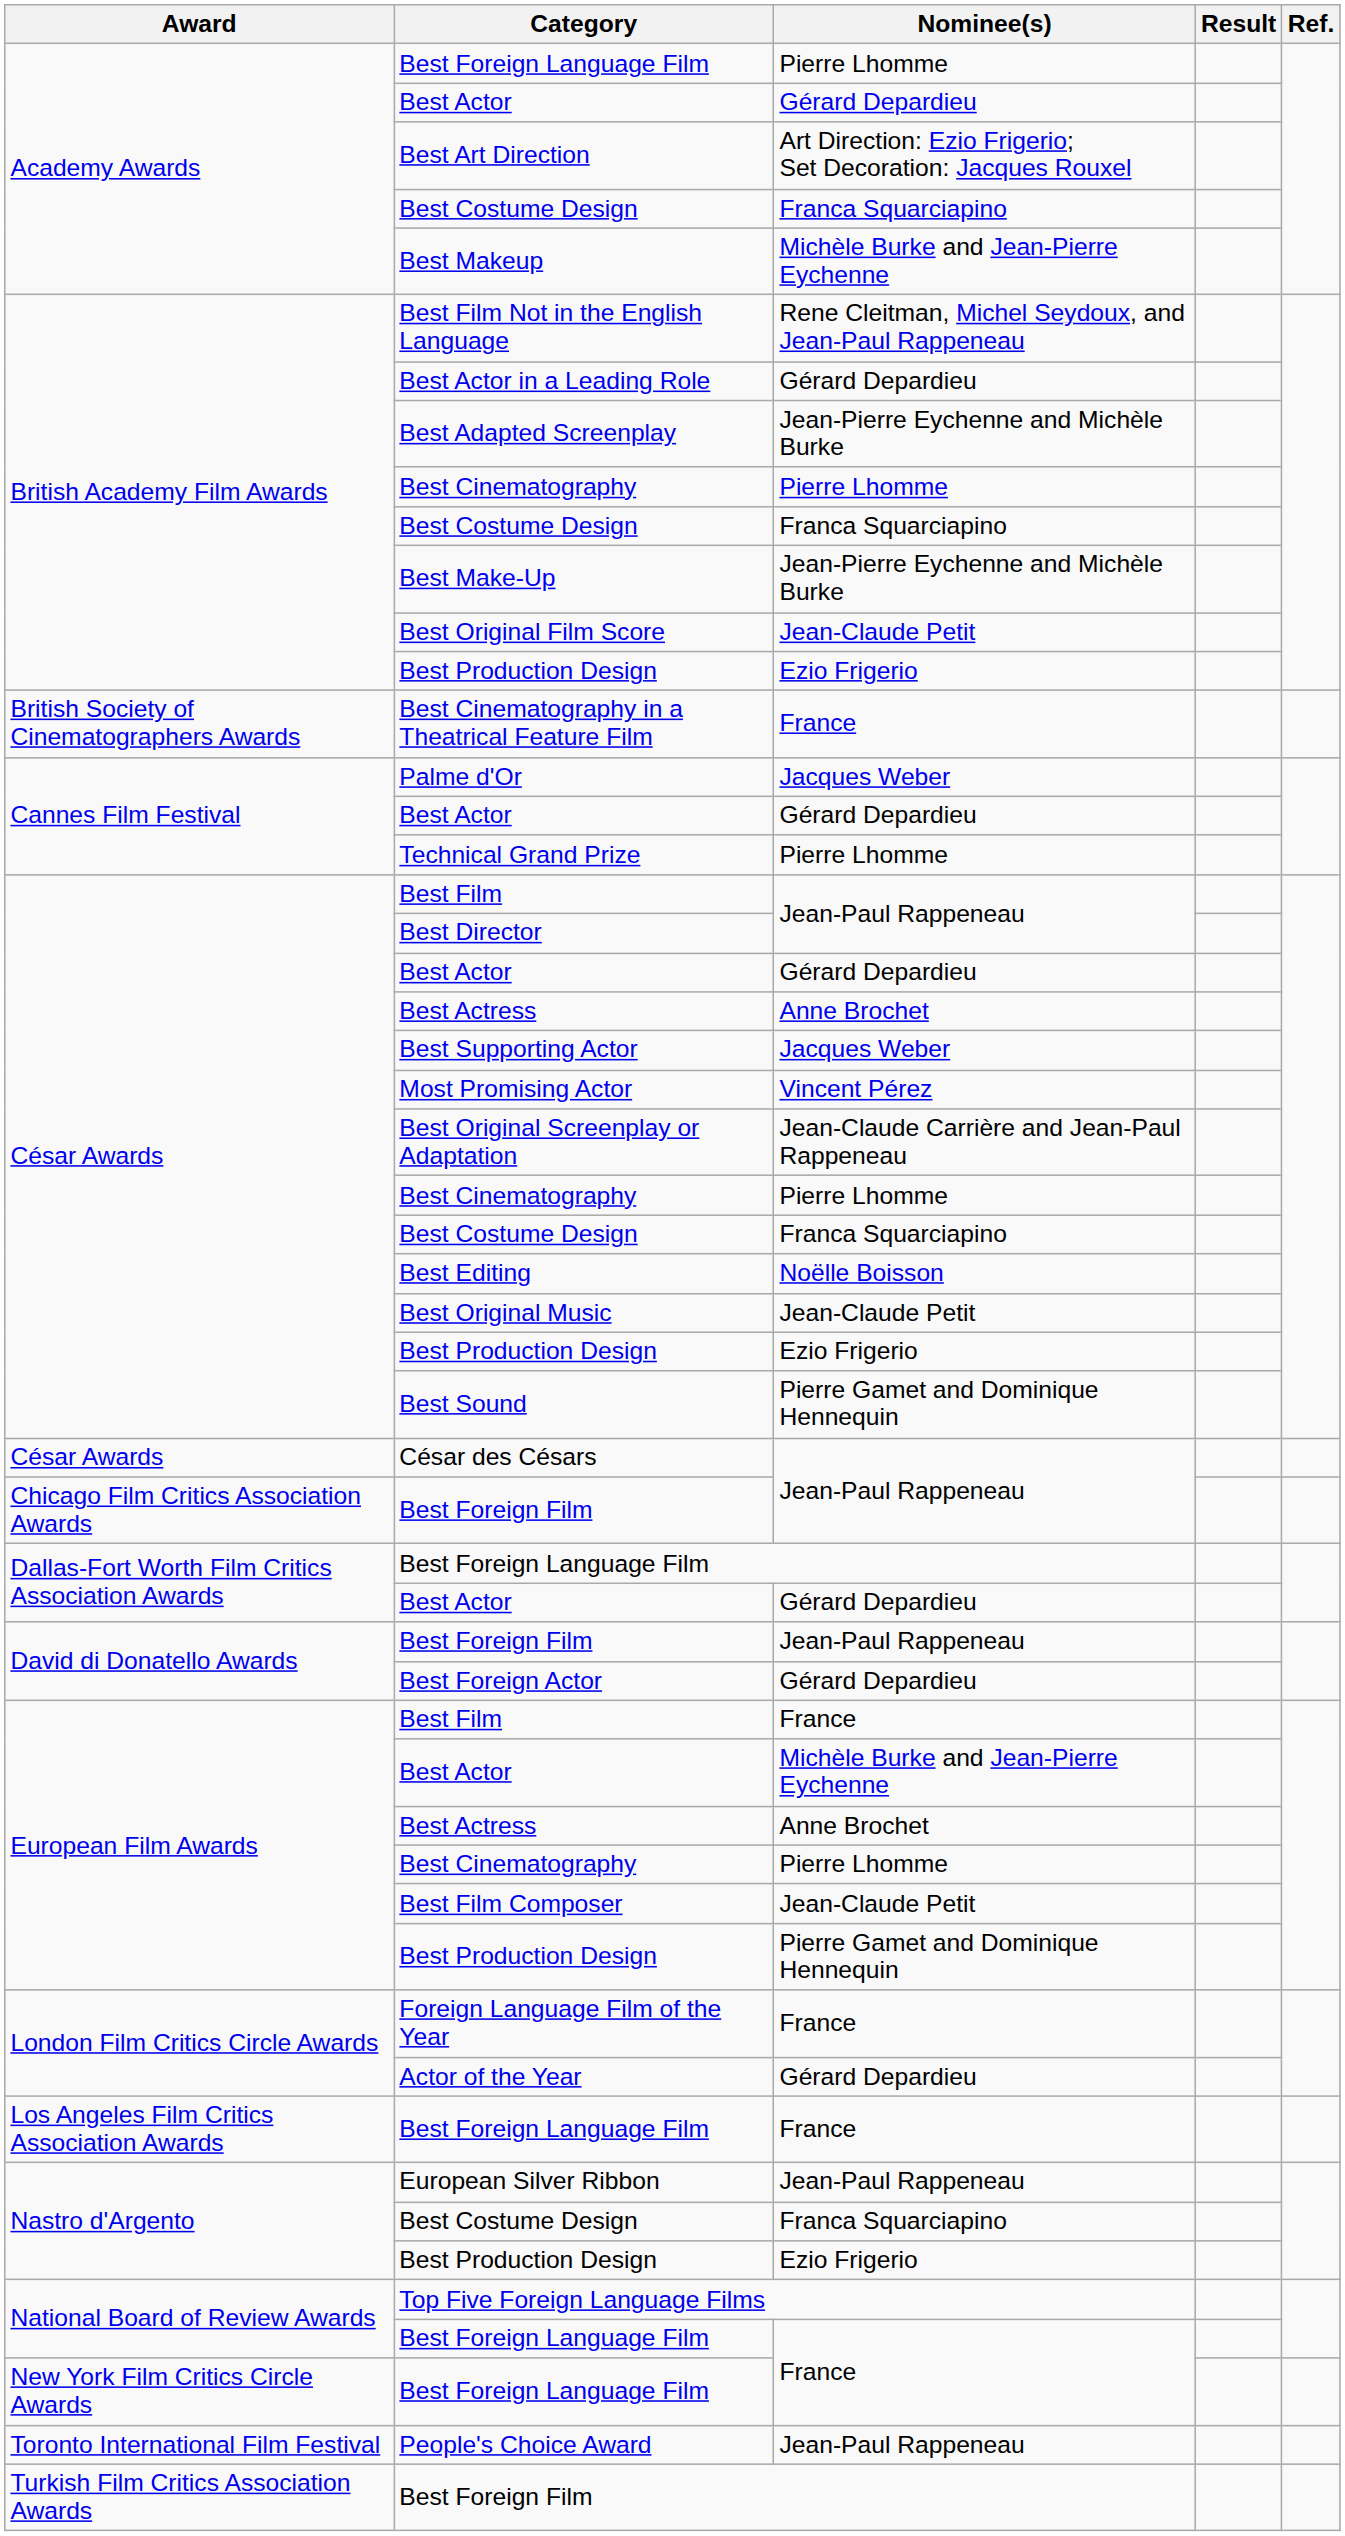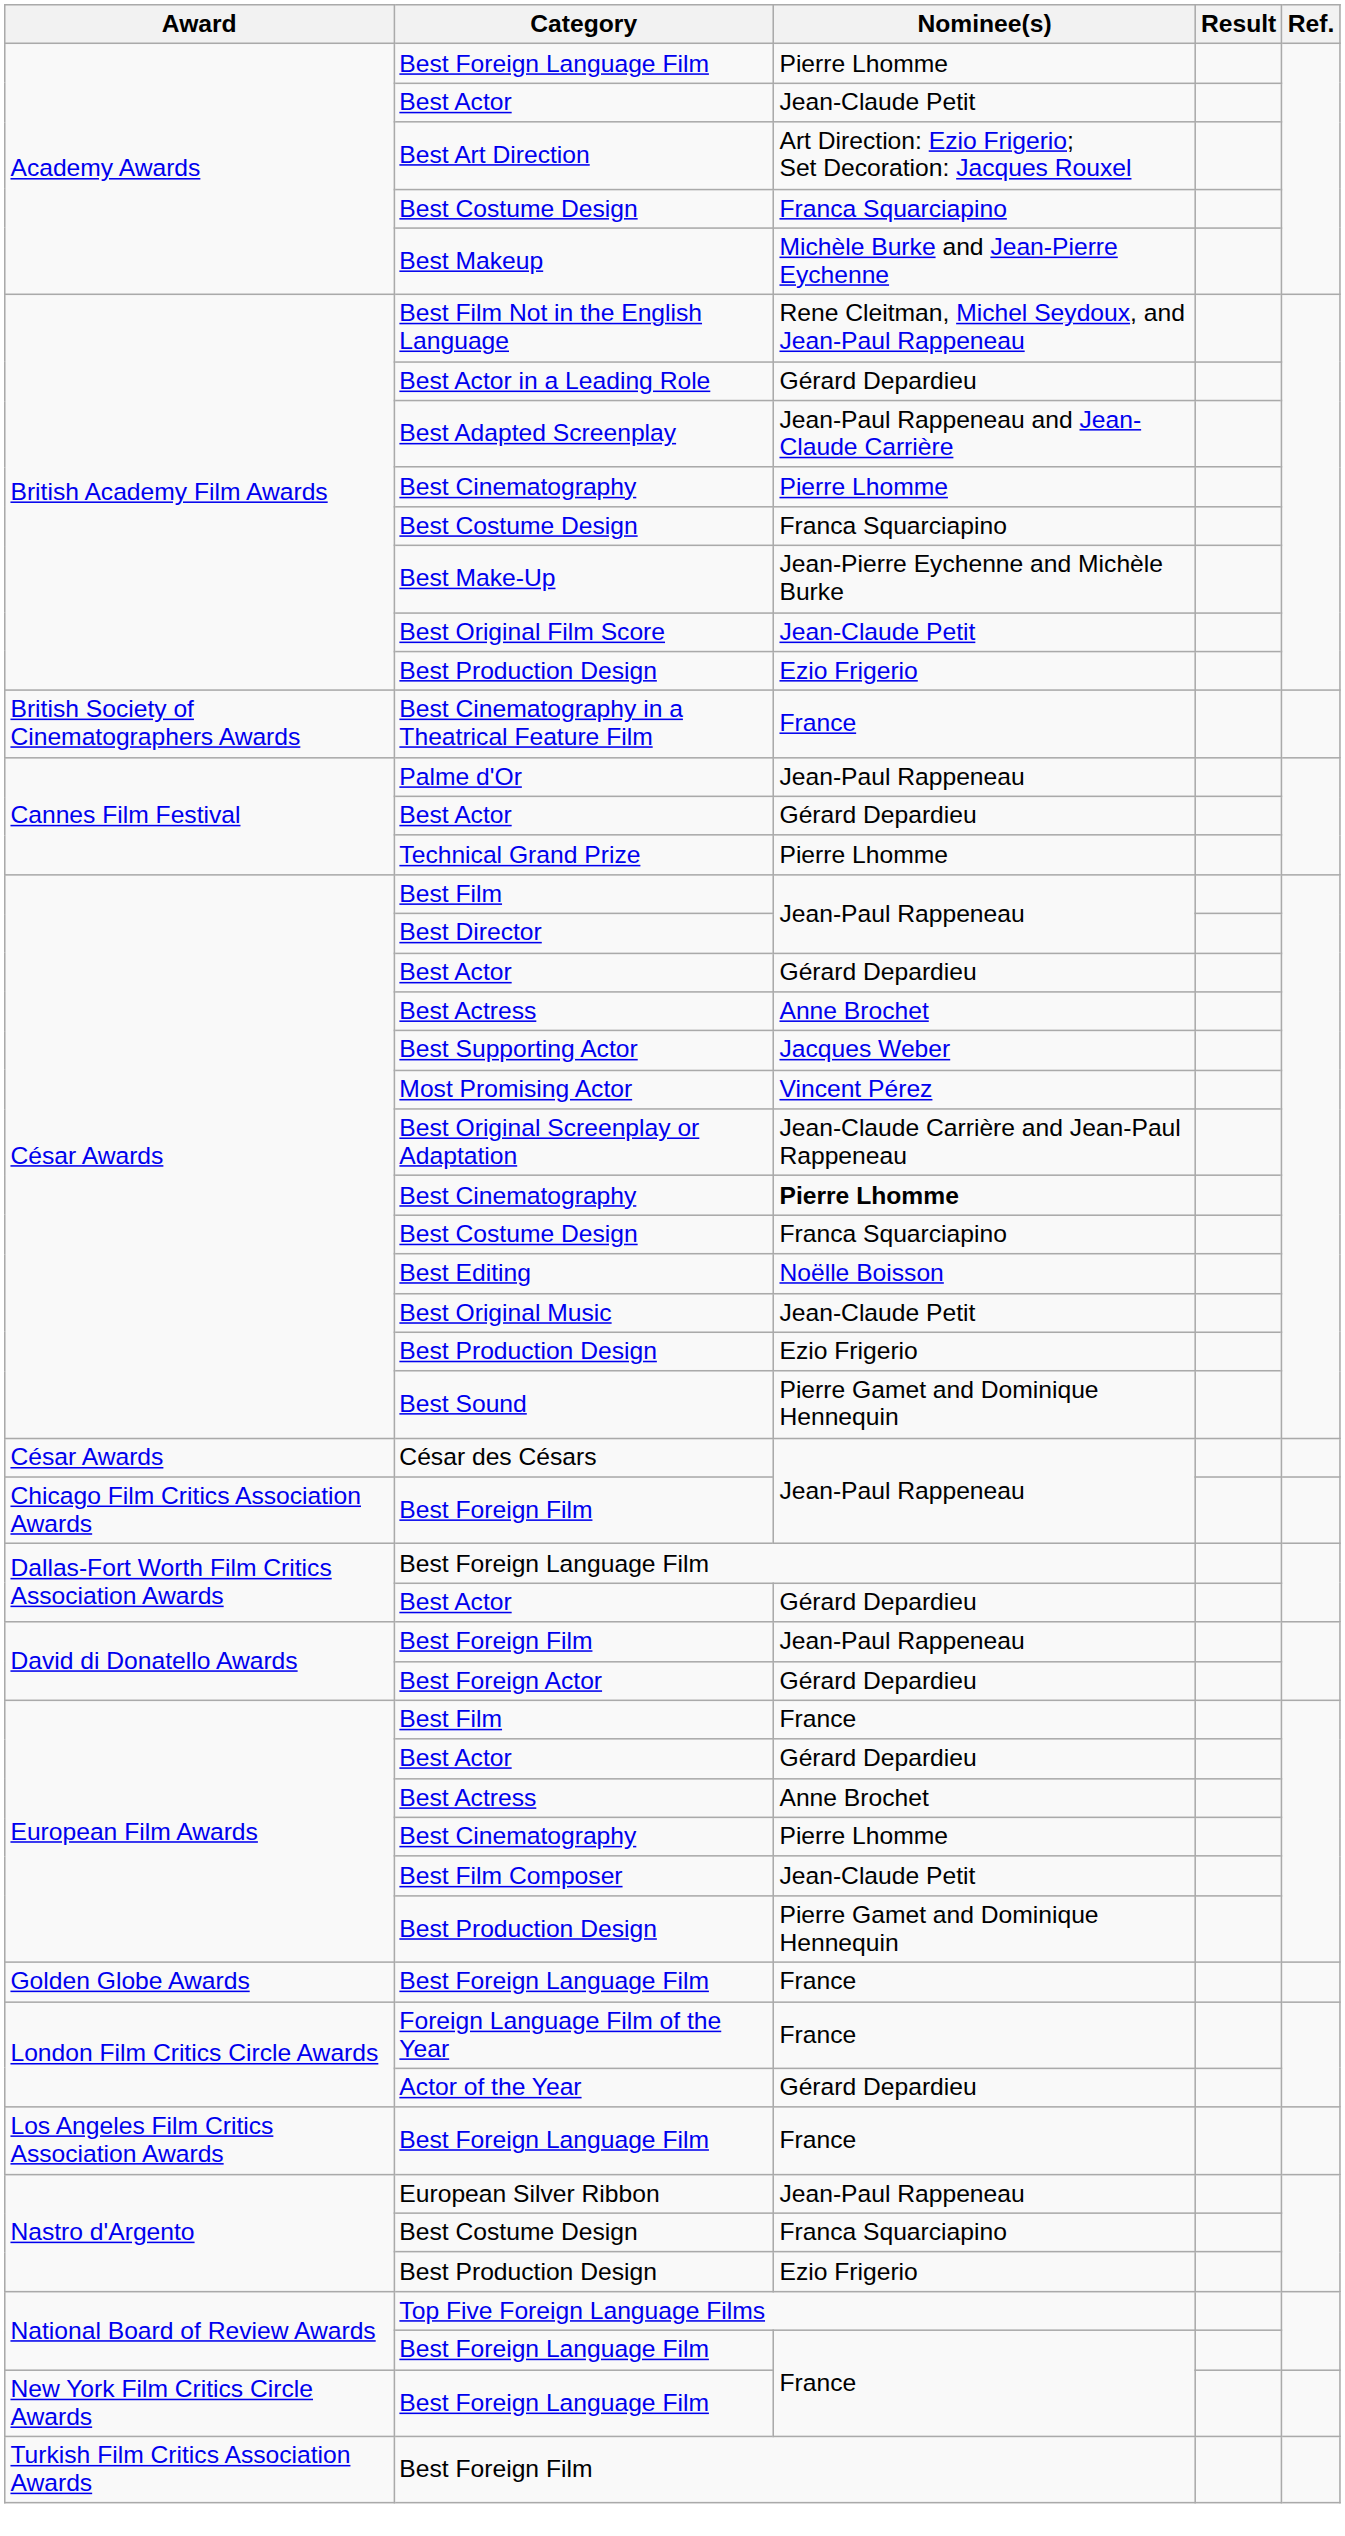Academy Awards / Best Actor | Nominee(s): Gérard Depardieu -> Jean-Claude Petit
Best Adapted Screenplay | Nominee(s): Jean-Pierre Eychenne and Michèle Burke -> Jean-Paul Rappeneau and Jean-Claude Carrière
Palme d'Or | Nominee(s): Jacques Weber -> Jean-Paul Rappeneau
César Awards / Best Cinematography | Nominee(s): normal -> bold
European Film Awards / Best Actor | Nominee(s): Michèle Burke and Jean-Pierre Eychenne -> Gérard Depardieu
+ row: Golden Globe Awards | Best Foreign Language Film | France
- row: Toronto International Film Festival | People's Choice Award | Jean-Paul Rappeneau
